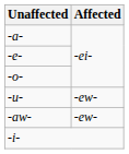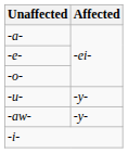-u- | Affected: -ew- -> -y-
-aw- | Affected: -ew- -> -y-
